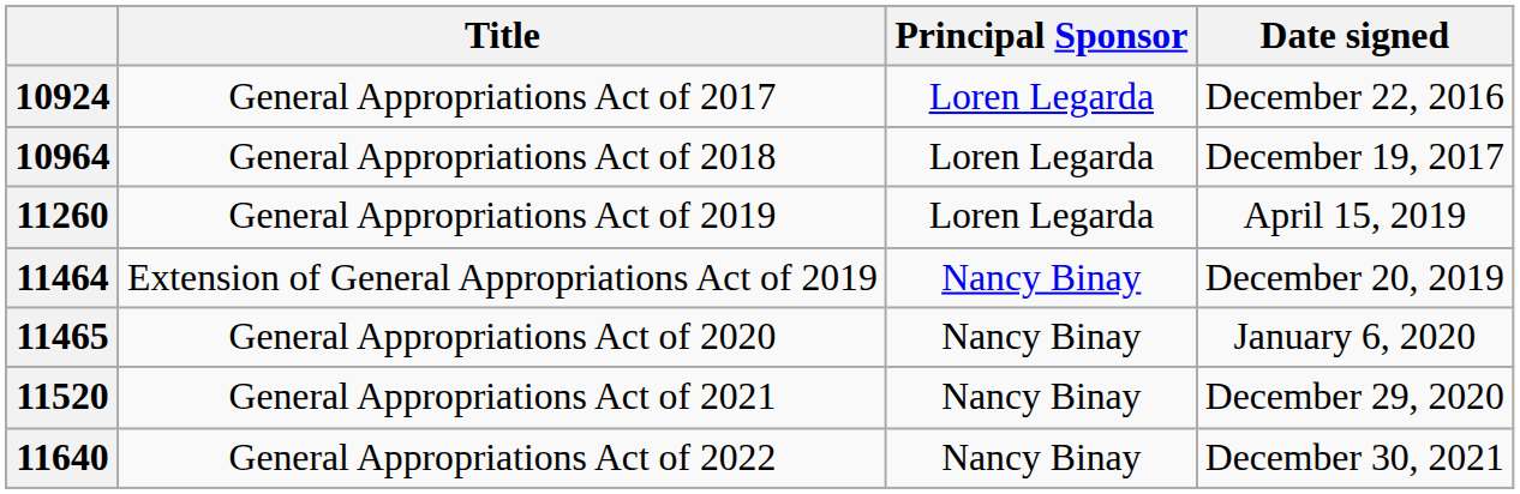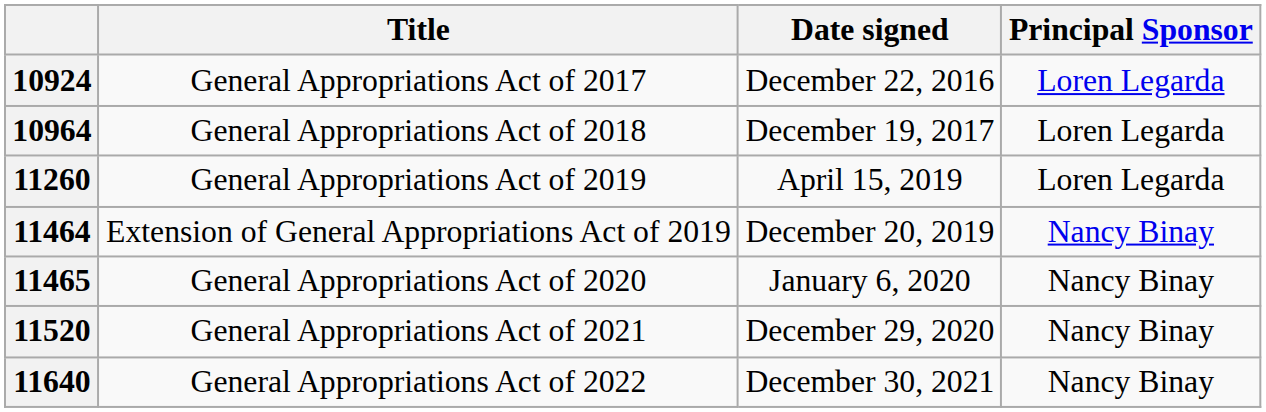columns swapped: Principal Sponsor <-> Date signed
